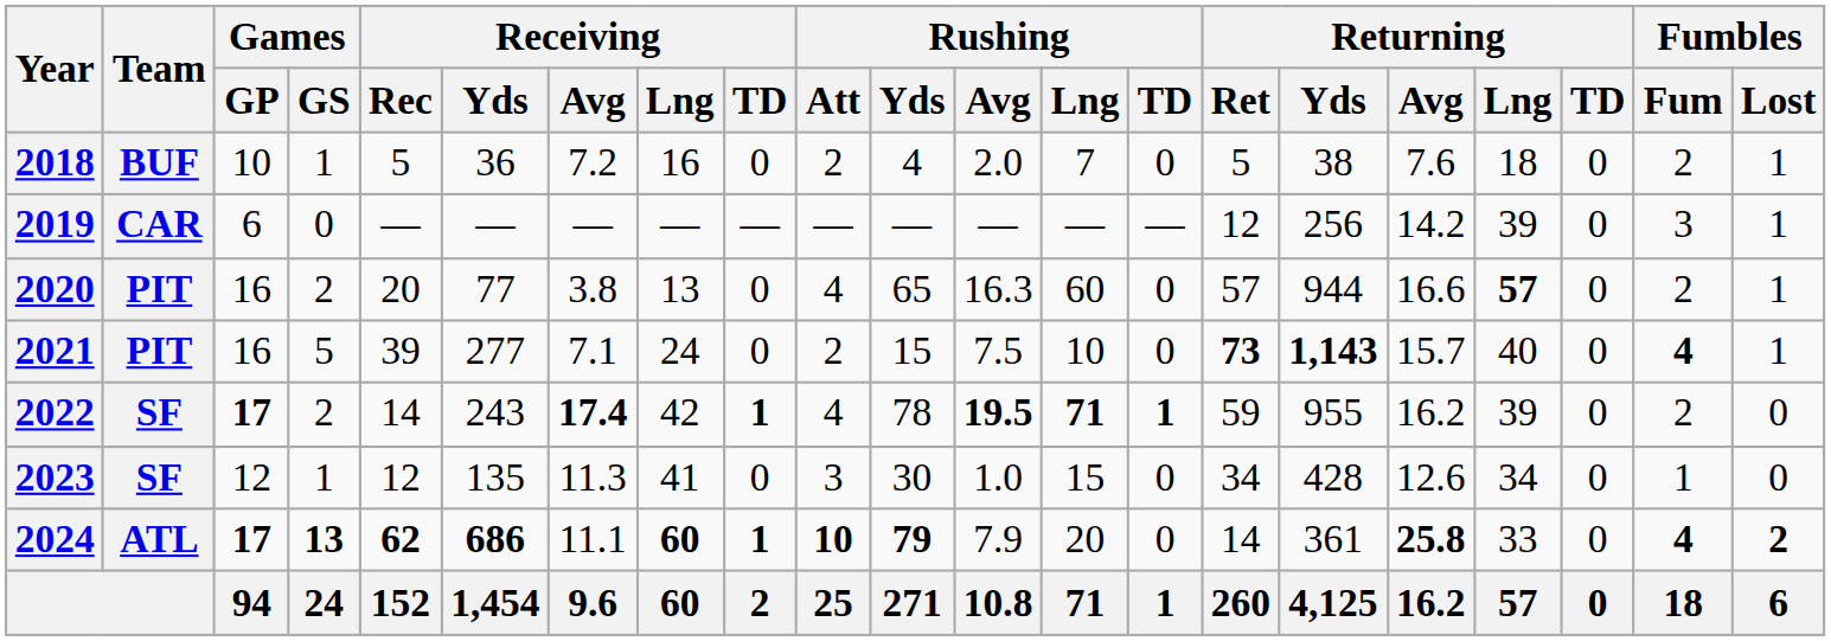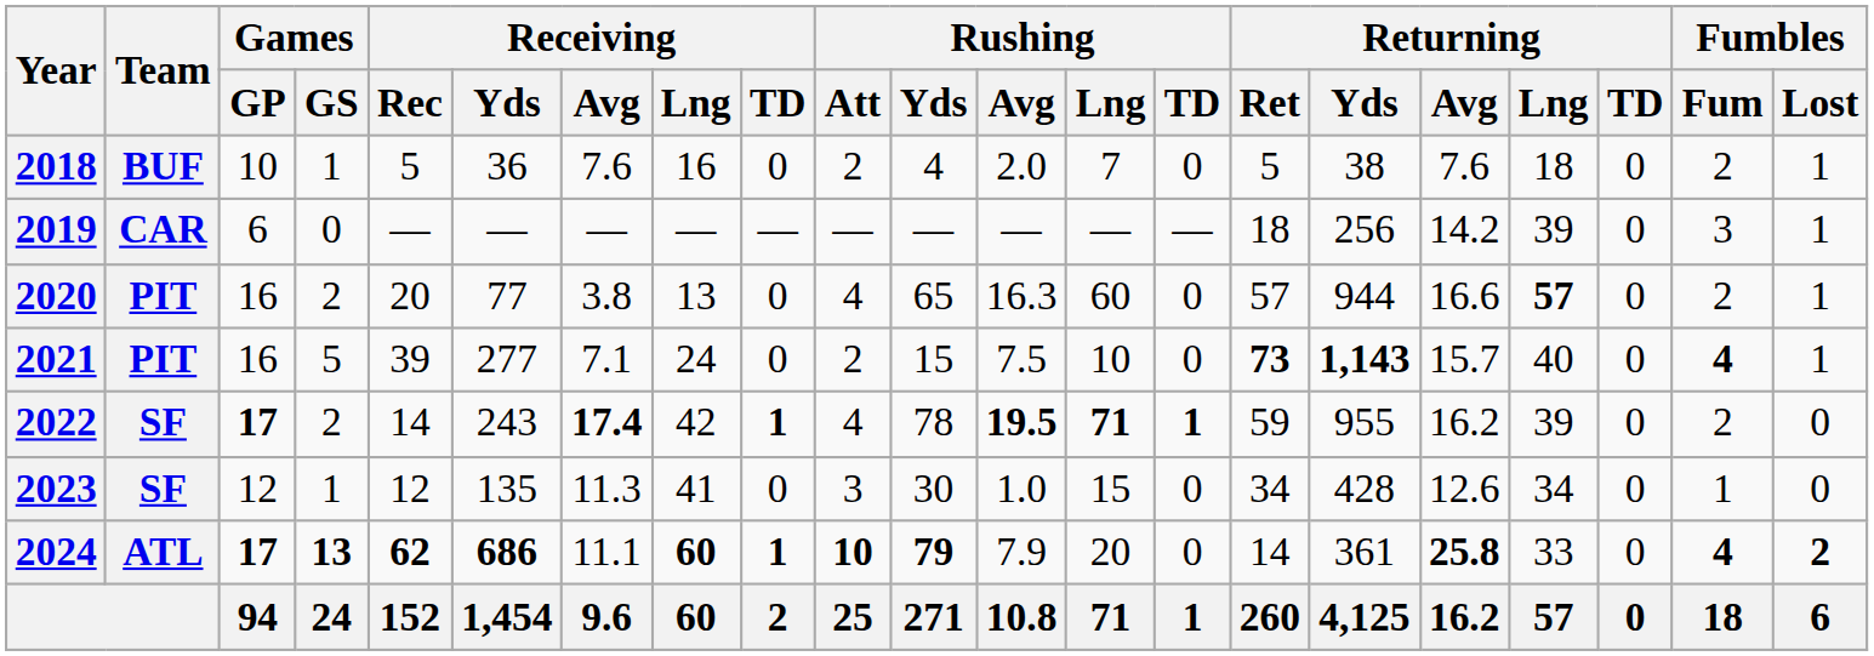2018 | Receiving / Avg: 7.2 -> 7.6
2019 | Returning / Ret: 12 -> 18
